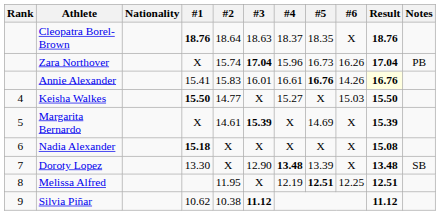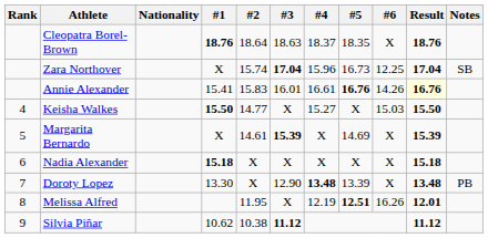Zara Northover | #6: 16.26 -> 12.25
Zara Northover | Notes: PB -> SB
Nadia Alexander | Result: 15.08 -> 15.18
Doroty Lopez | Notes: SB -> PB
Melissa Alfred | #6: 12.25 -> 16.26
Melissa Alfred | Result: 12.51 -> 12.01
